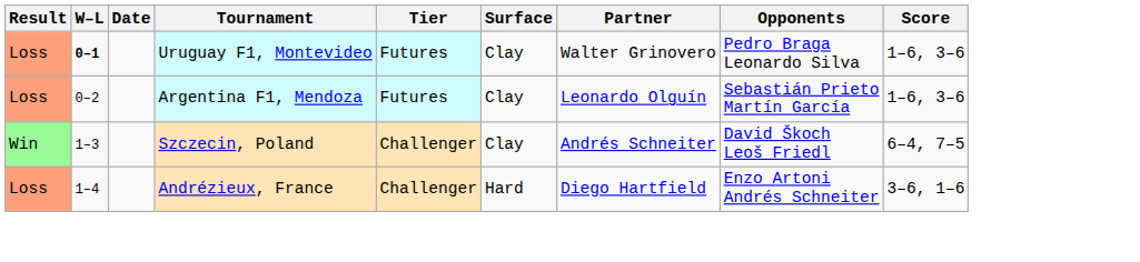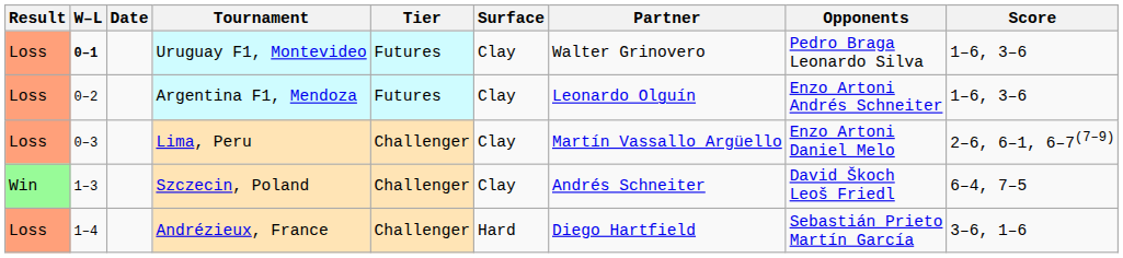Argentina F1, Mendoza | Opponents: Sebastián Prieto Martín García -> Enzo Artoni Andrés Schneiter
+ row: Loss | 0–3 | Lima, Peru | Challenger | Clay | Martín Vassallo Argüello | Enzo Artoni Daniel Melo | 2–6, 6–1, 6–7(7–9)
Andrézieux, France | Opponents: Enzo Artoni Andrés Schneiter -> Sebastián Prieto Martín García
